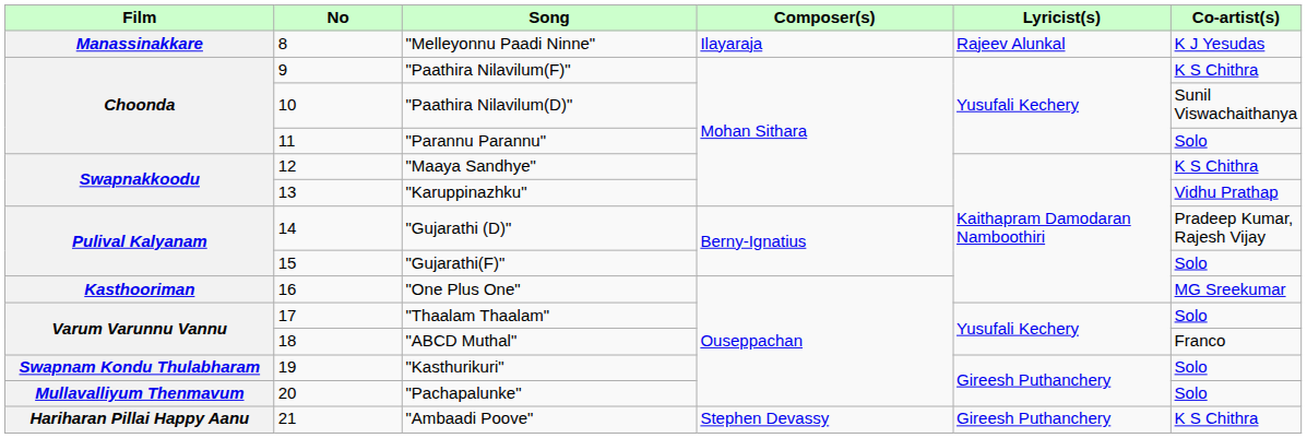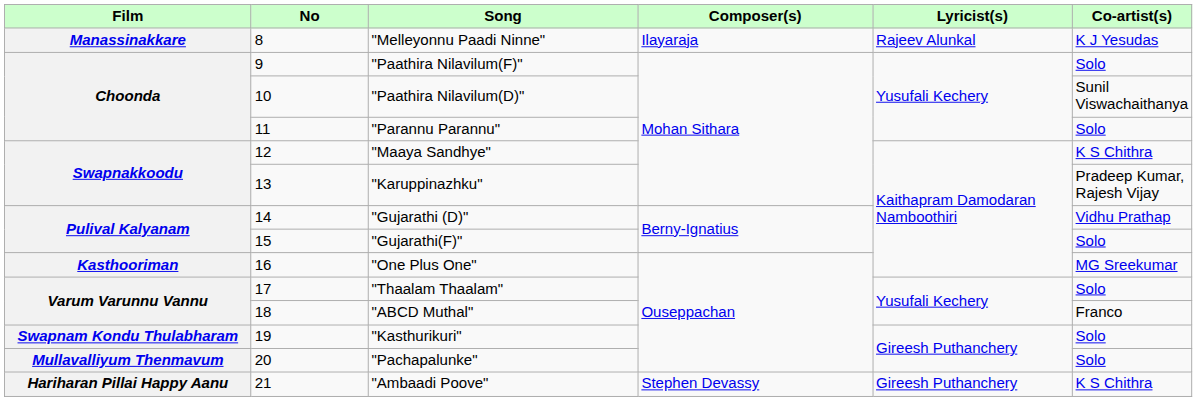"Paathira Nilavilum(F)" | Co-artist(s): K S Chithra -> Solo
"Karuppinazhku" | Co-artist(s): Vidhu Prathap -> Pradeep Kumar, Rajesh Vijay
"Gujarathi (D)" | Co-artist(s): Pradeep Kumar, Rajesh Vijay -> Vidhu Prathap
